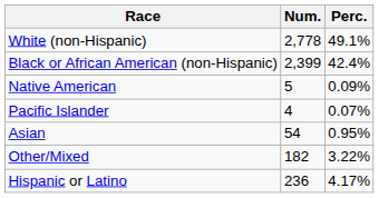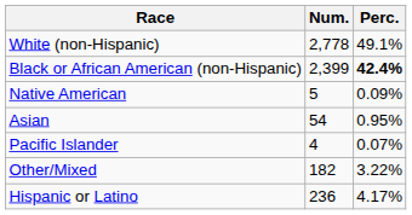Black or African American (non-Hispanic) | Perc.: normal -> bold
rows swapped: Asian <-> Pacific Islander
